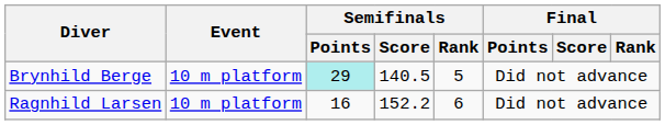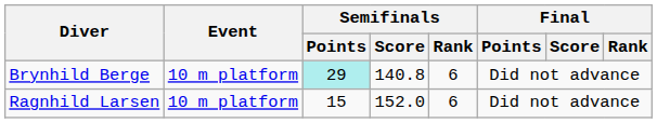Brynhild Berge | Semifinals / Score: 140.5 -> 140.8
Brynhild Berge | Semifinals / Rank: 5 -> 6
Ragnhild Larsen | Semifinals / Points: 16 -> 15
Ragnhild Larsen | Semifinals / Score: 152.2 -> 152.0
